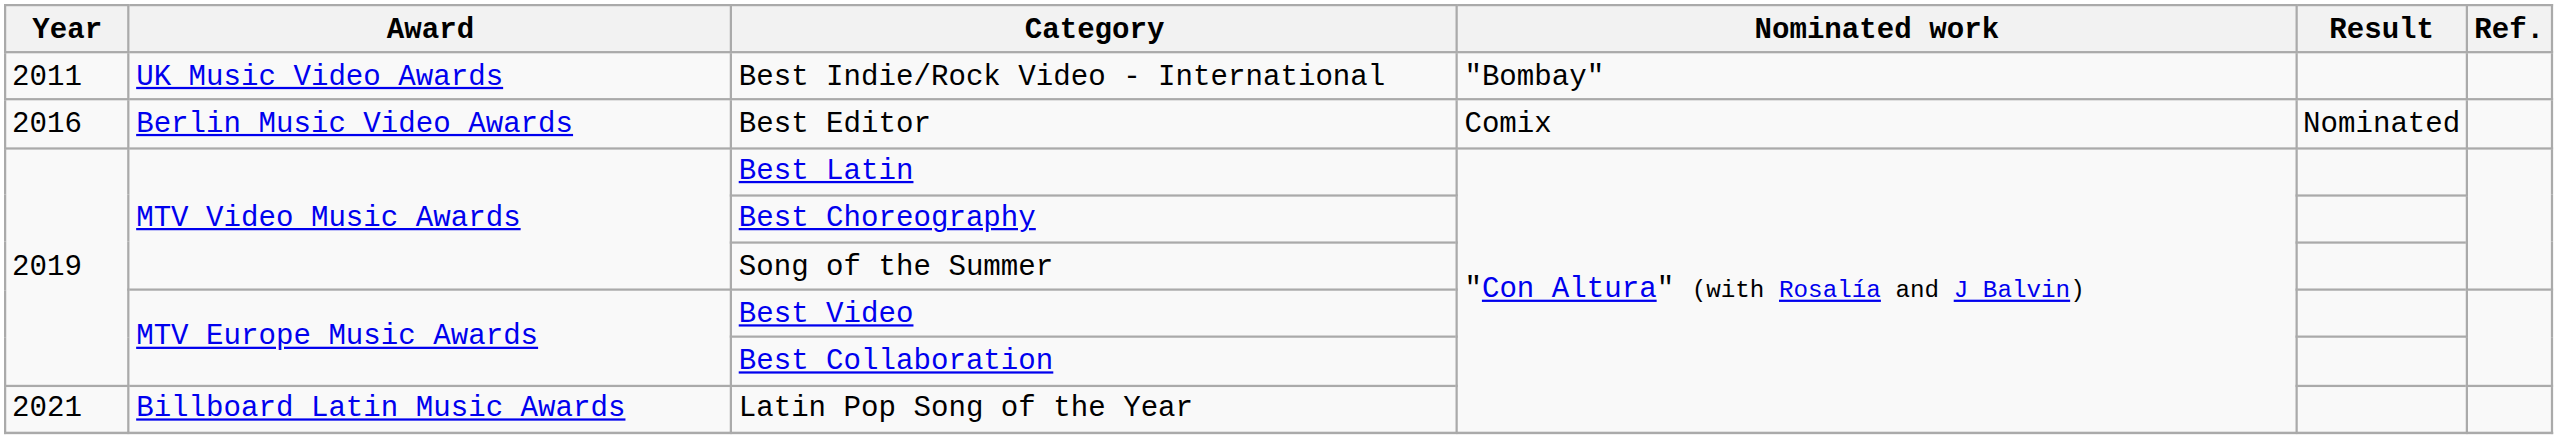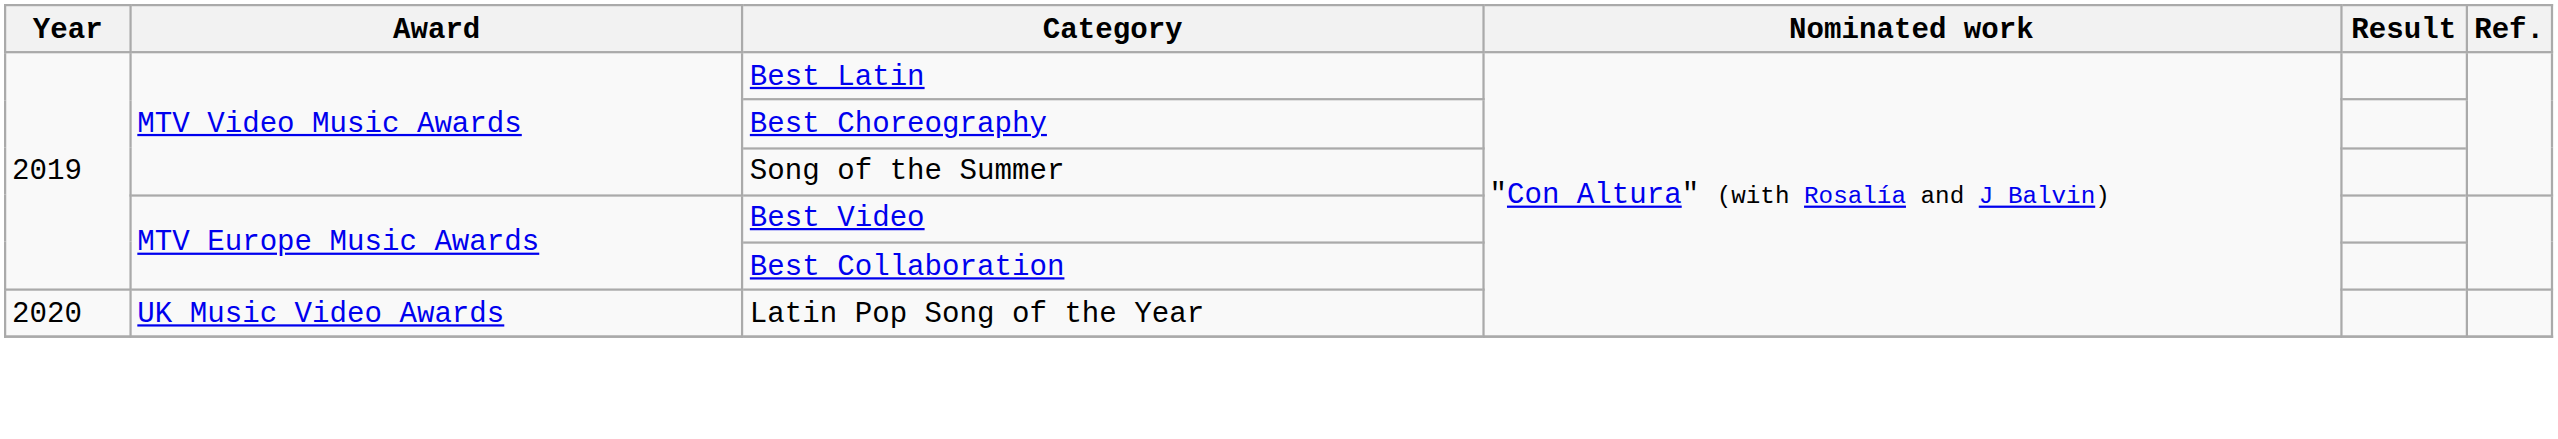- row: 2011 | UK Music Video Awards | Best Indie/Rock Video - International | "Bombay"
- row: 2016 | Berlin Music Video Awards | Best Editor | Comix | Nominated
Latin Pop Song of the Year | Year: 2021 -> 2020
Latin Pop Song of the Year | Award: Billboard Latin Music Awards -> UK Music Video Awards
